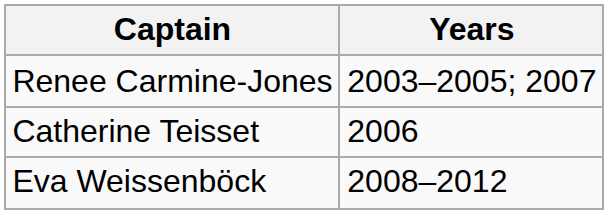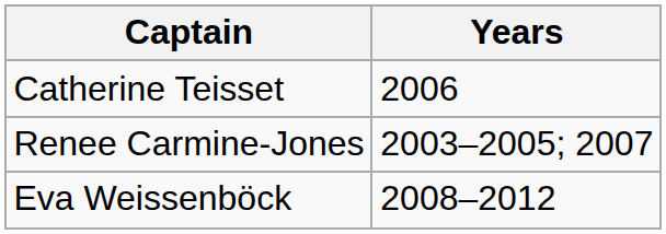rows swapped: Renee Carmine-Jones <-> Catherine Teisset
